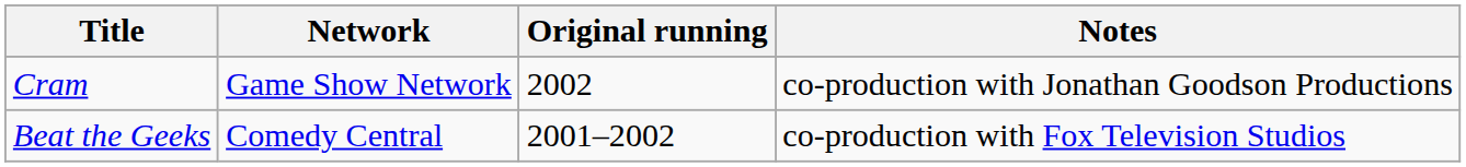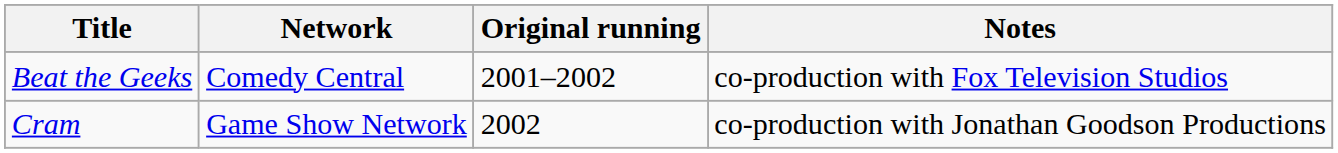rows swapped: Beat the Geeks <-> Cram
